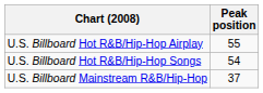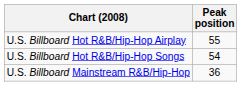U.S. Billboard Mainstream R&B/Hip-Hop | Peak position: 37 -> 36
